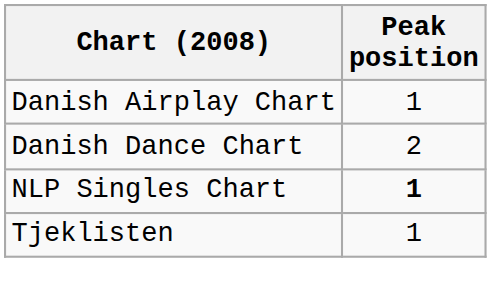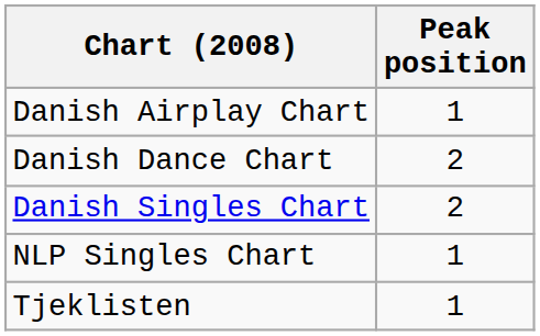+ row: Danish Singles Chart | 2
NLP Singles Chart | Peak position: bold -> normal
